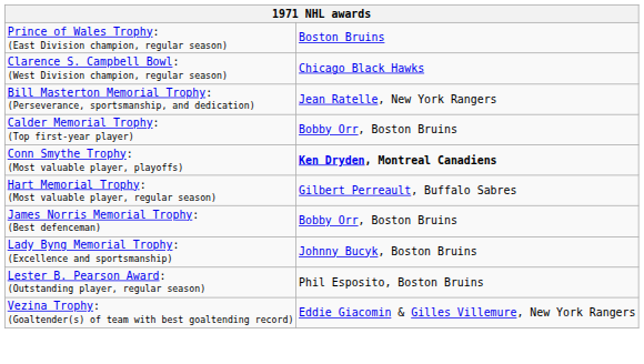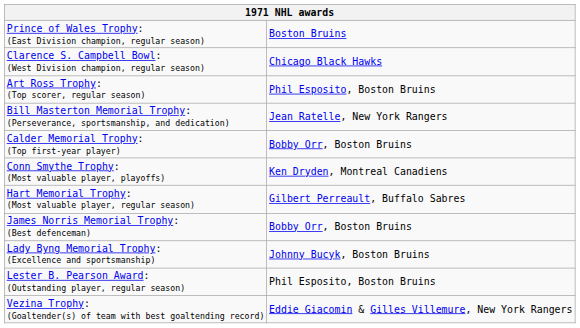+ row: Art Ross Trophy: (Top scorer, regular season) | Phil Esposito, Boston Bruins
Conn Smythe Trophy: (Most valuable player, playoffs) | column 2: bold -> normal
